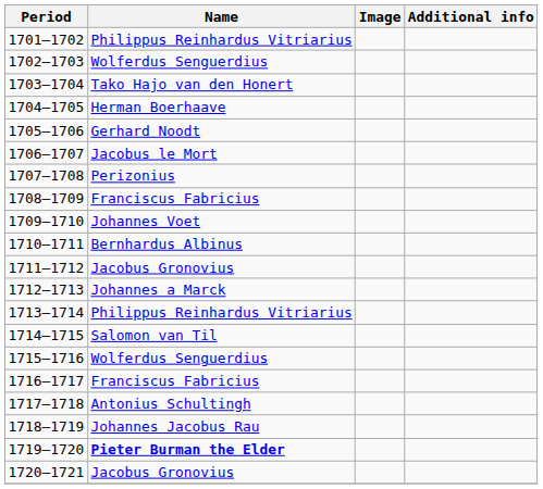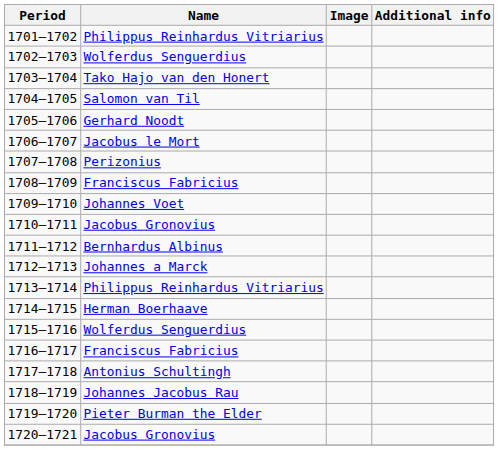1704–1705 | Name: Herman Boerhaave -> Salomon van Til
1710–1711 | Name: Bernhardus Albinus -> Jacobus Gronovius
1711–1712 | Name: Jacobus Gronovius -> Bernhardus Albinus
1714–1715 | Name: Salomon van Til -> Herman Boerhaave
1719–1720 | Name: bold -> normal
